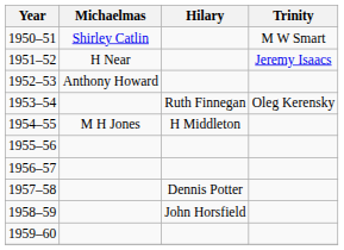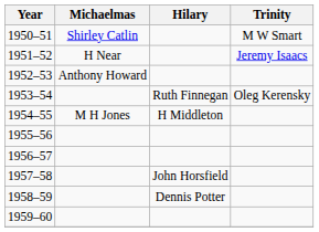1957–58 | Hilary: Dennis Potter -> John Horsfield
1958–59 | Hilary: John Horsfield -> Dennis Potter
